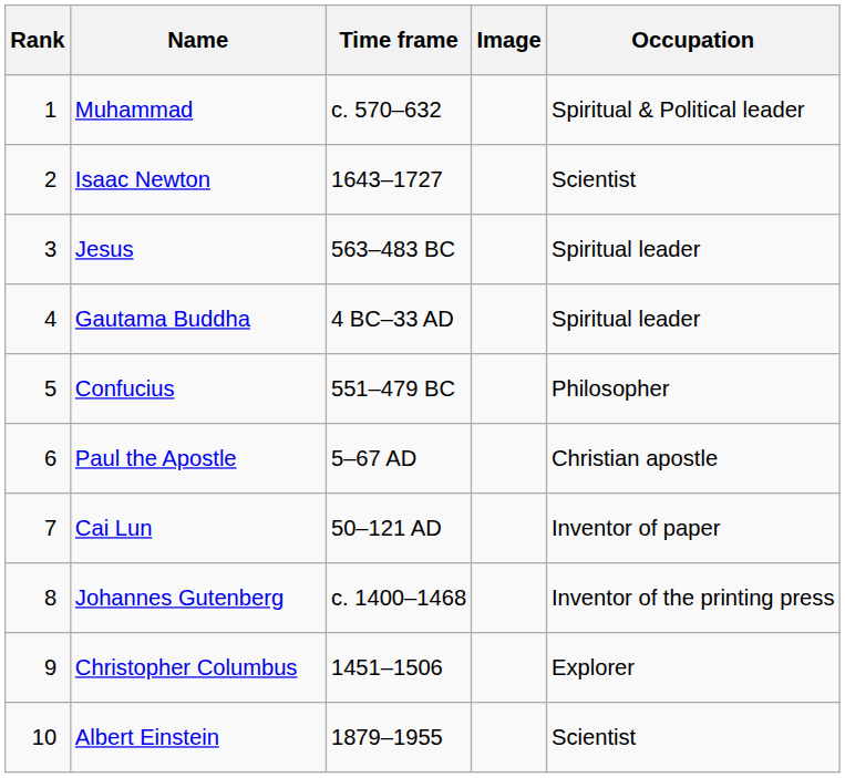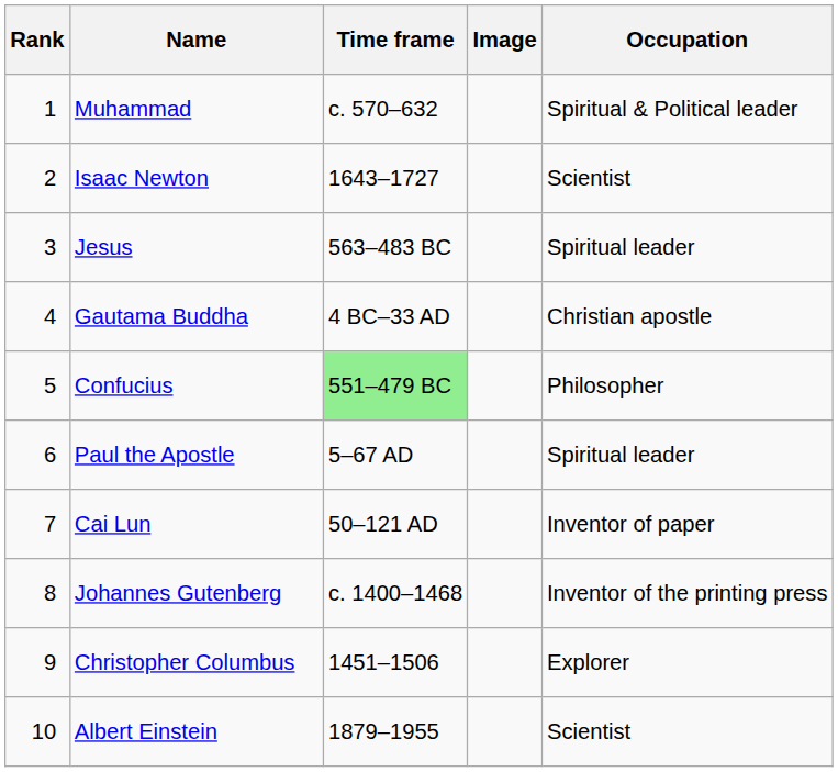Gautama Buddha | Occupation: Spiritual leader -> Christian apostle
Confucius | Time frame: no background -> lightgreen background
Paul the Apostle | Occupation: Christian apostle -> Spiritual leader
